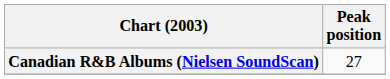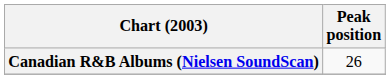Canadian R&B Albums (Nielsen SoundScan) | Peak position: 27 -> 26
